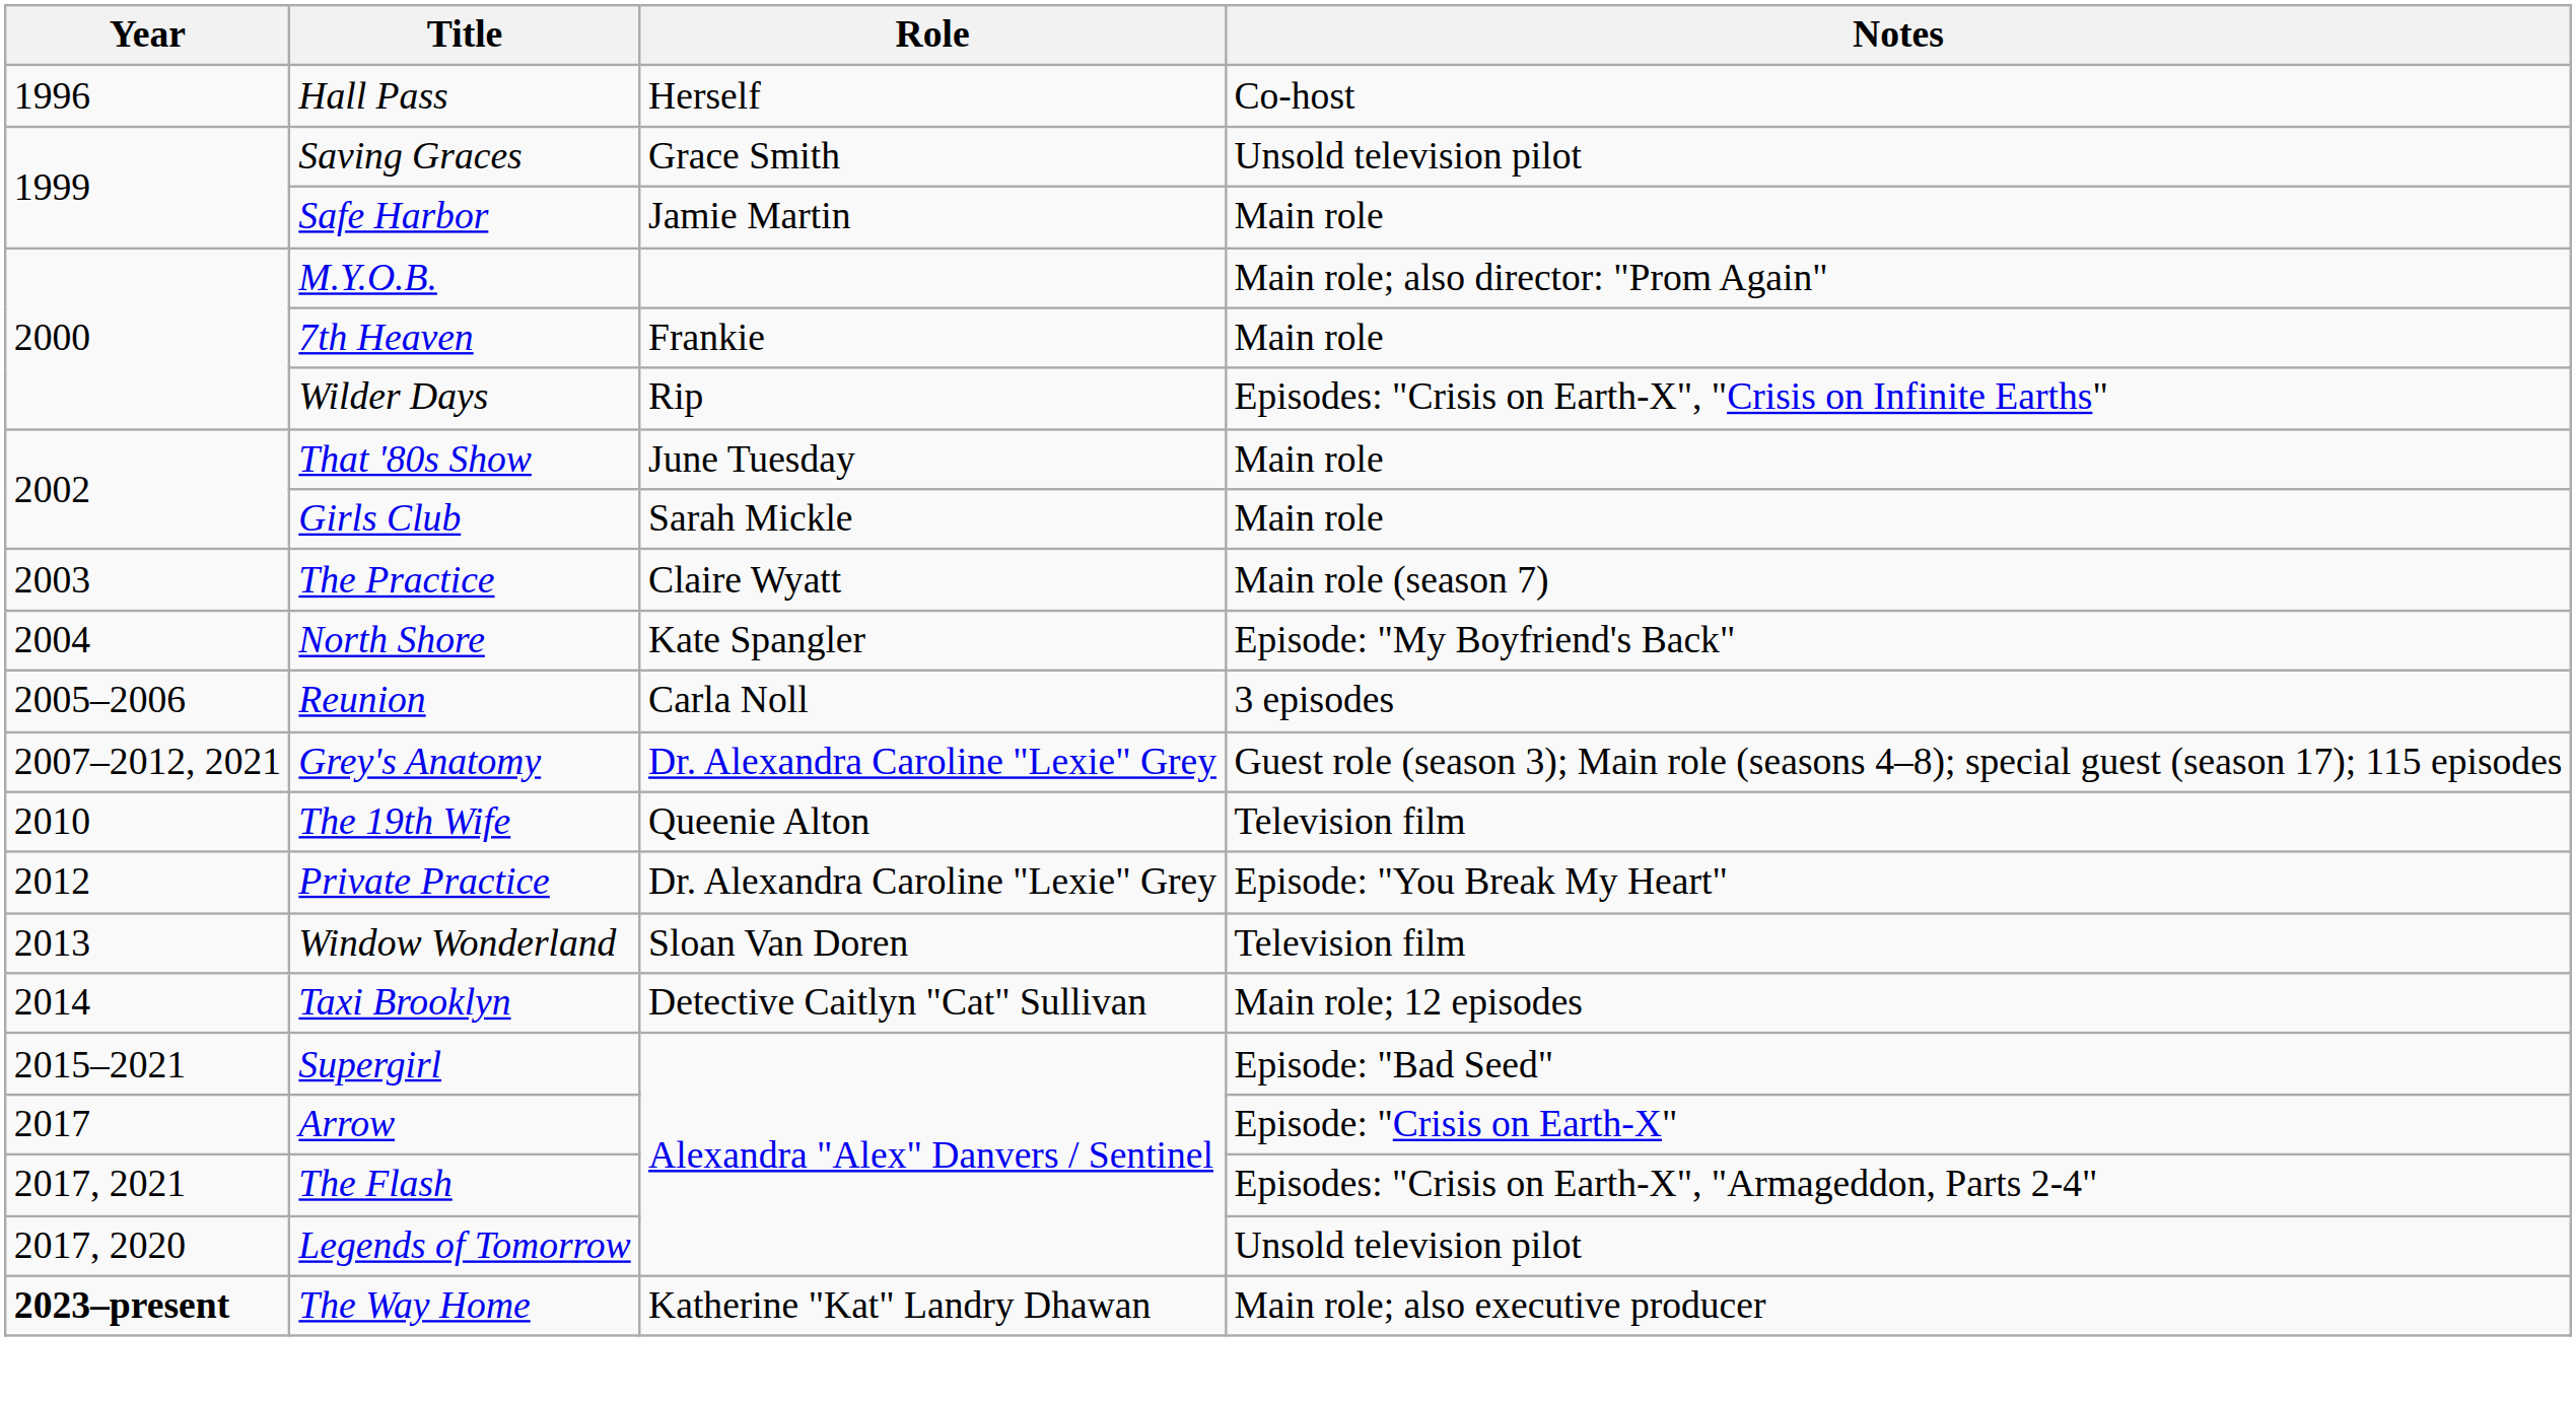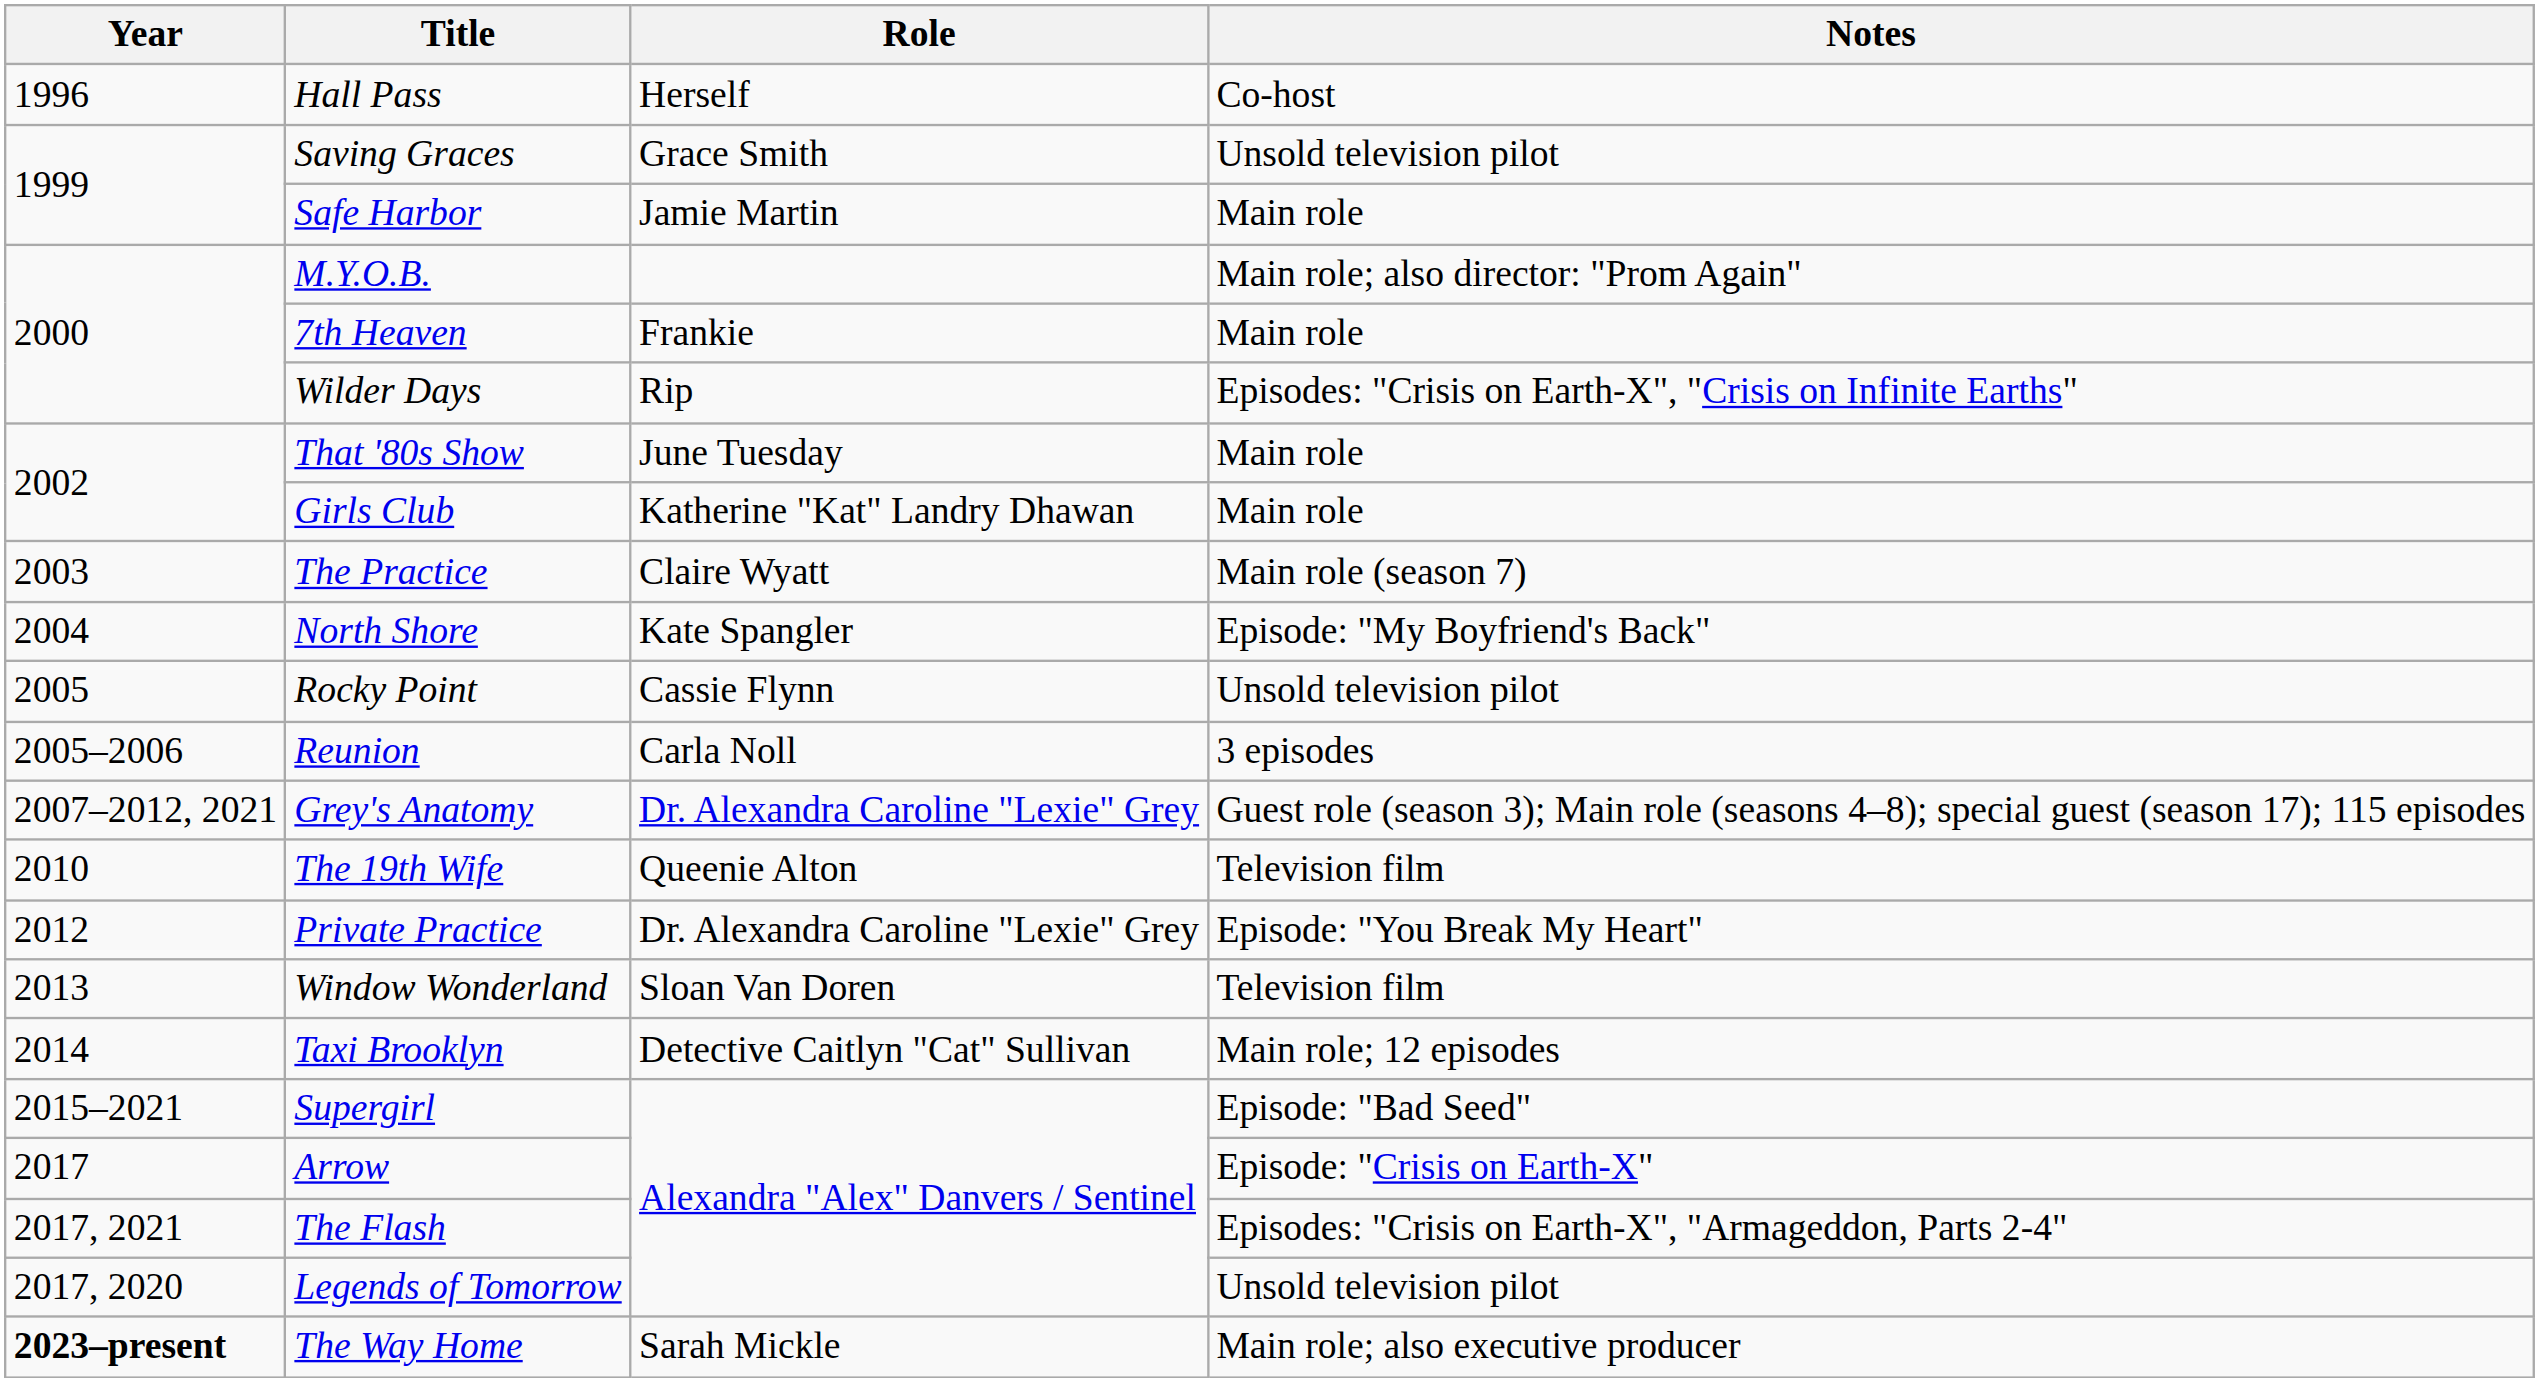Girls Club | Role: Sarah Mickle -> Katherine "Kat" Landry Dhawan
+ row: 2005 | Rocky Point | Cassie Flynn | Unsold television pilot
The Way Home | Role: Katherine "Kat" Landry Dhawan -> Sarah Mickle
